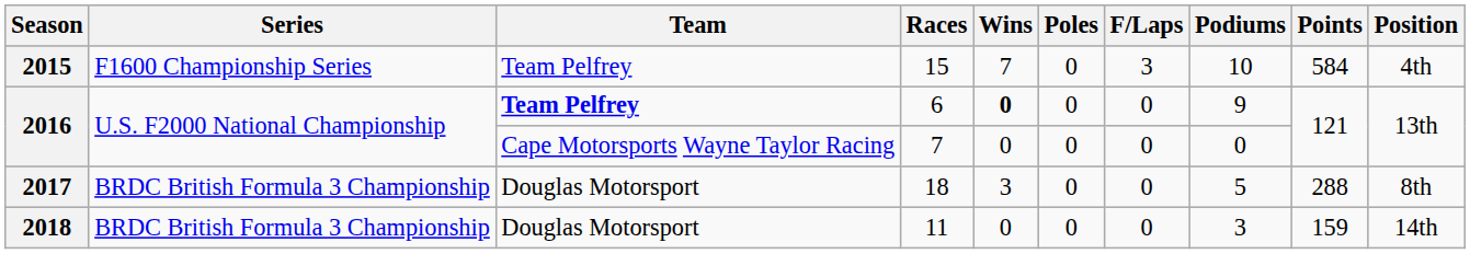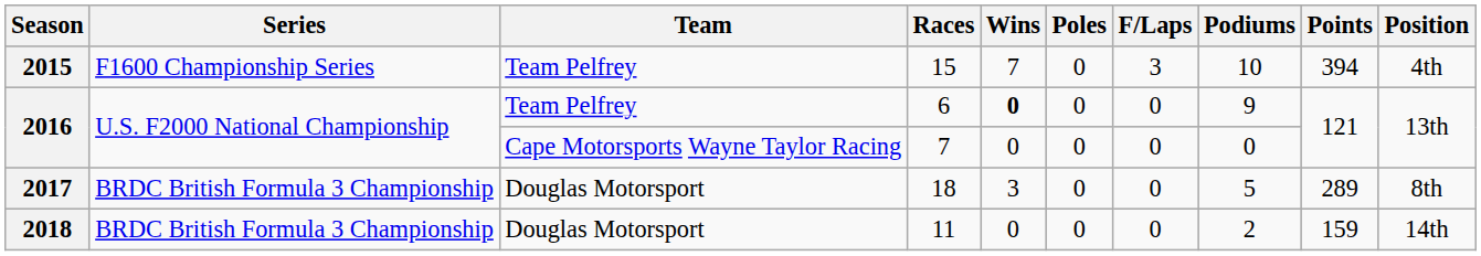15 | Points: 584 -> 394
6 | Team: bold -> normal
18 | Points: 288 -> 289
11 | Podiums: 3 -> 2
